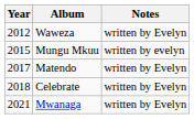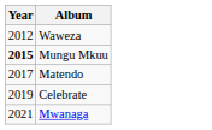- column: Notes | written by Evelyn | written by evelyn | written by Evelyn | written by Evelyn | written by Evelyn
Mungu Mkuu | Year: normal -> bold
Celebrate | Year: 2018 -> 2019
